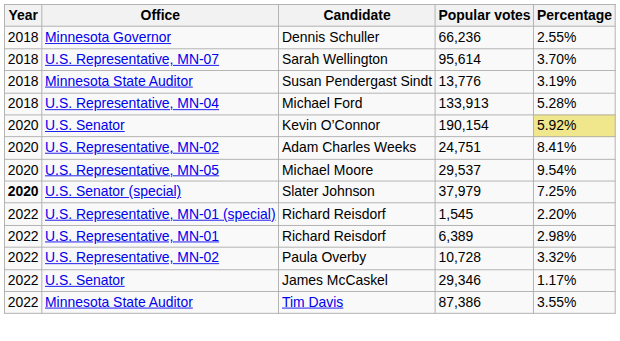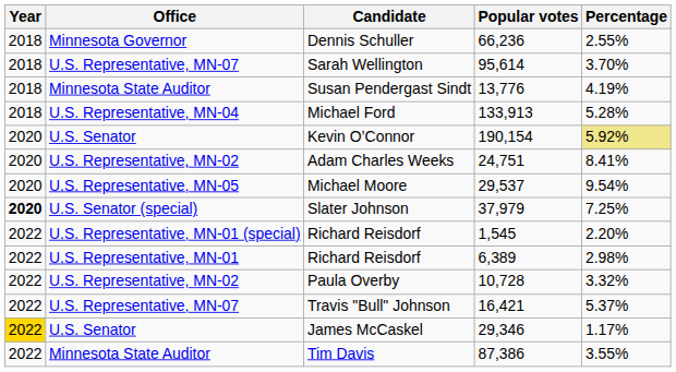Susan Pendergast Sindt | Percentage: 3.19% -> 4.19%
+ row: 2022 | U.S. Representative, MN-07 | Travis "Bull" Johnson | 16,421 | 5.37%
James McCaskel | Year: no background -> gold background
